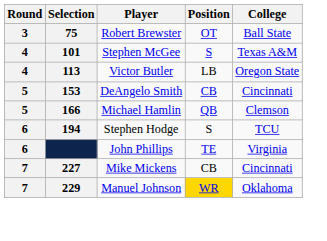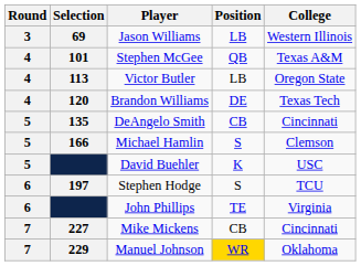+ row: 3 | 69 | Jason Williams | LB | Western Illinois
- row: 3 | 75 | Robert Brewster | OT | Ball State
Stephen McGee | Position: S -> QB
+ row: 4 | 120 | Brandon Williams | DE | Texas Tech
DeAngelo Smith | Selection: 153 -> 135
Michael Hamlin | Position: QB -> S
+ row: 5 | David Buehler | K | USC
Stephen Hodge | Selection: 194 -> 197
